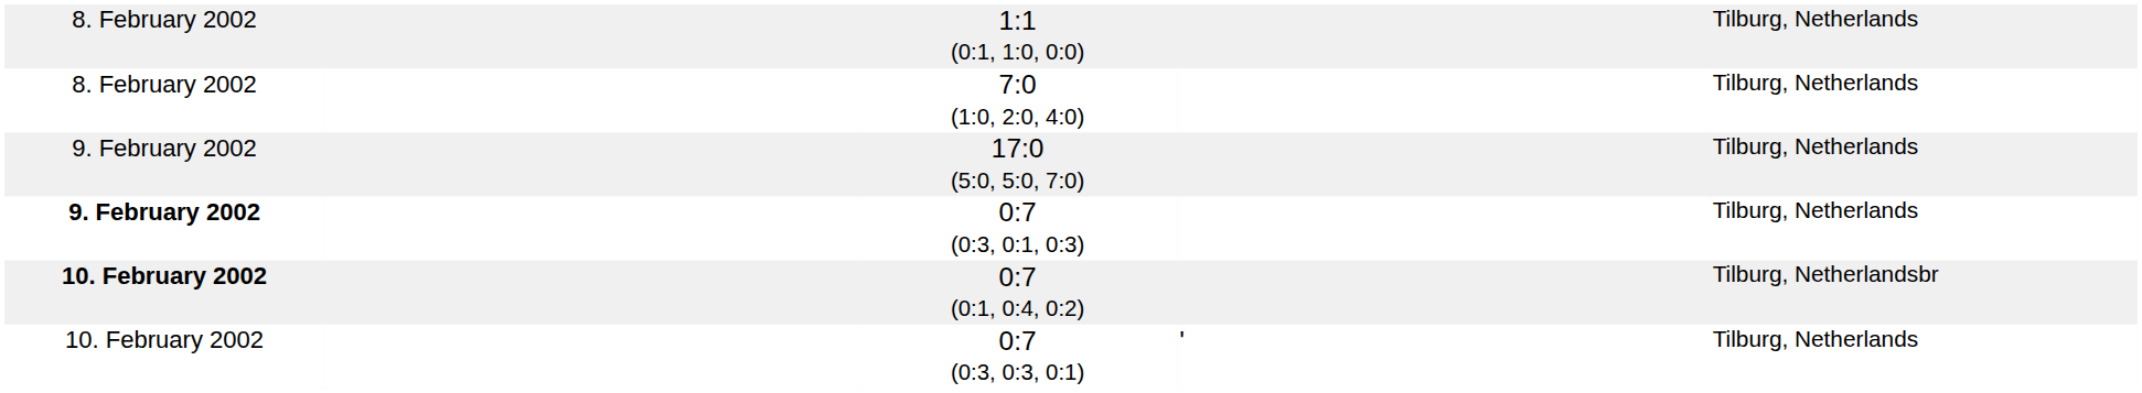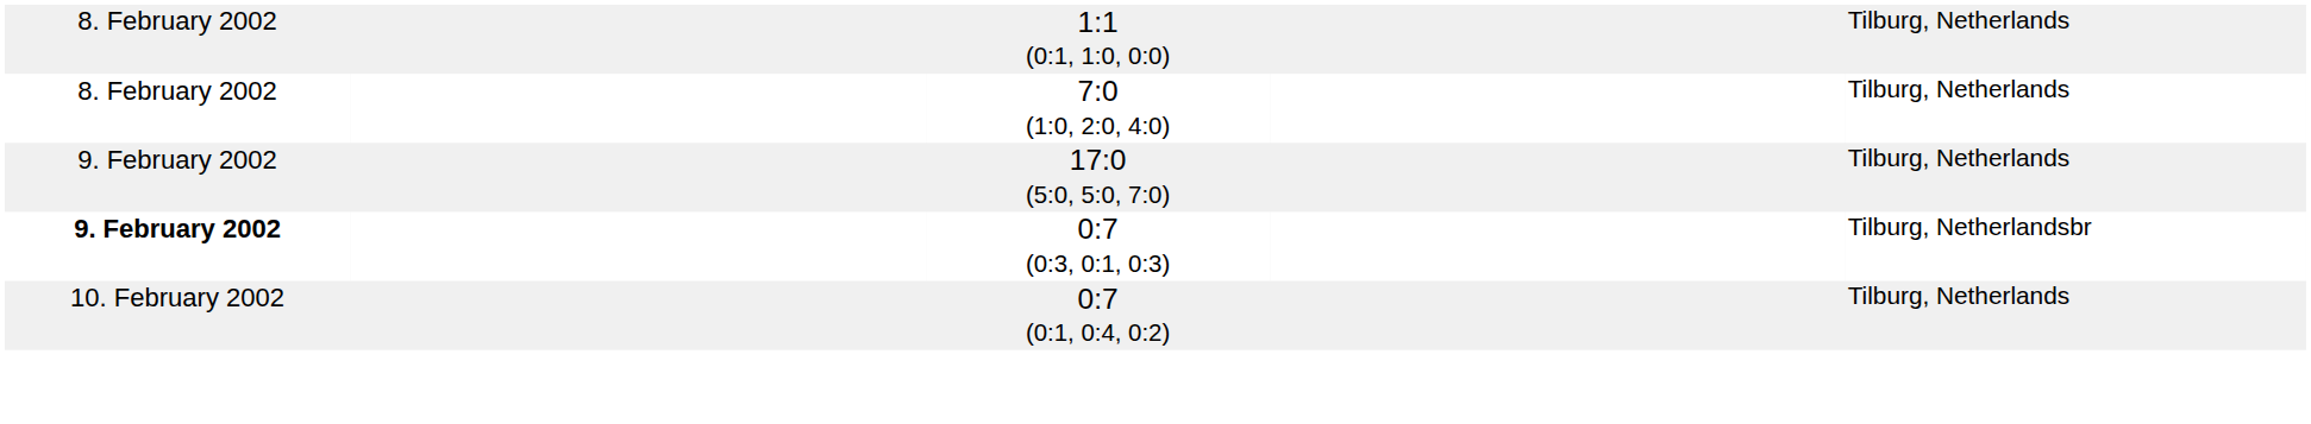0:7 (0:3, 0:1, 0:3) | column 5: Tilburg, Netherlands -> Tilburg, Netherlandsbr
0:7 (0:1, 0:4, 0:2) | column 1: bold -> normal
0:7 (0:1, 0:4, 0:2) | column 5: Tilburg, Netherlandsbr -> Tilburg, Netherlands
- row: 10. February 2002 | 0:7 (0:3, 0:3, 0:1) | ' | Tilburg, Netherlands
